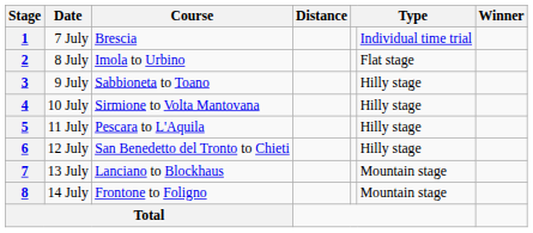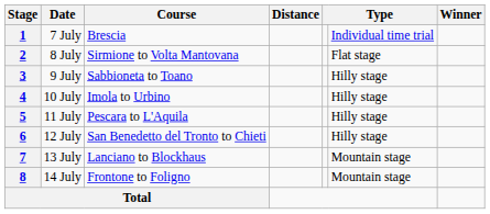2 | Course: Imola to Urbino -> Sirmione to Volta Mantovana
4 | Course: Sirmione to Volta Mantovana -> Imola to Urbino
